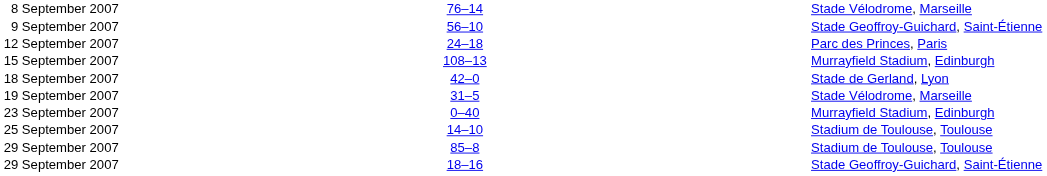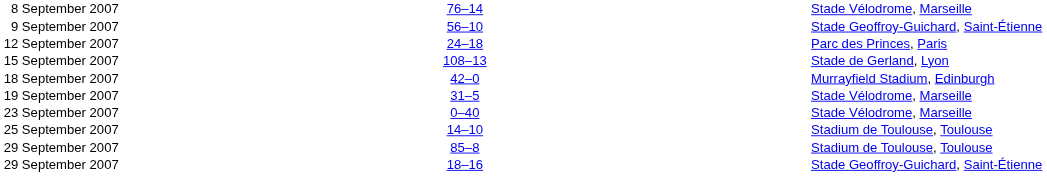15 September 2007 | column 5: Murrayfield Stadium, Edinburgh -> Stade de Gerland, Lyon
18 September 2007 | column 5: Stade de Gerland, Lyon -> Murrayfield Stadium, Edinburgh
23 September 2007 | column 5: Murrayfield Stadium, Edinburgh -> Stade Vélodrome, Marseille
